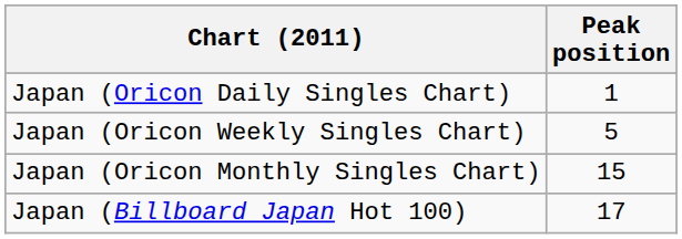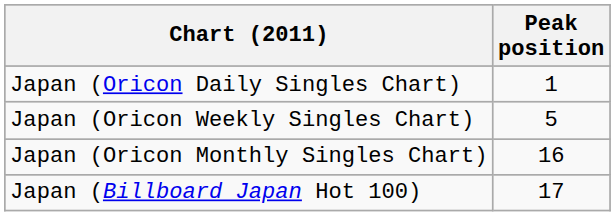Japan (Oricon Monthly Singles Chart) | Peak position: 15 -> 16
